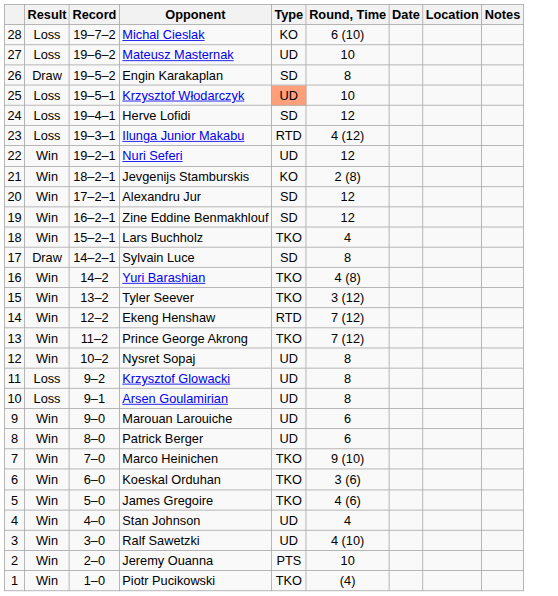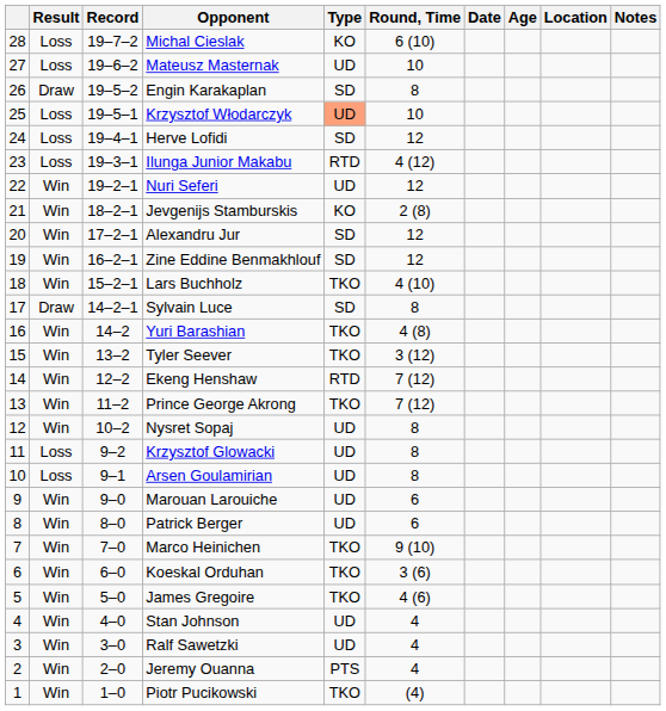+ column: Age
Lars Buchholz | Round, Time: 4 -> 4 (10)
Ralf Sawetzki | Round, Time: 4 (10) -> 4
Jeremy Ouanna | Round, Time: 10 -> 4
